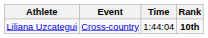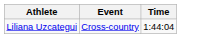- column: Rank | 10th
